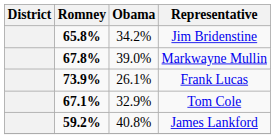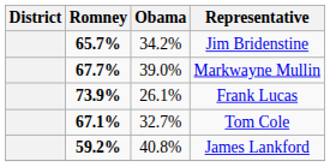Jim Bridenstine | Romney: 65.8% -> 65.7%
Markwayne Mullin | Romney: 67.8% -> 67.7%
Tom Cole | Obama: 32.9% -> 32.7%
